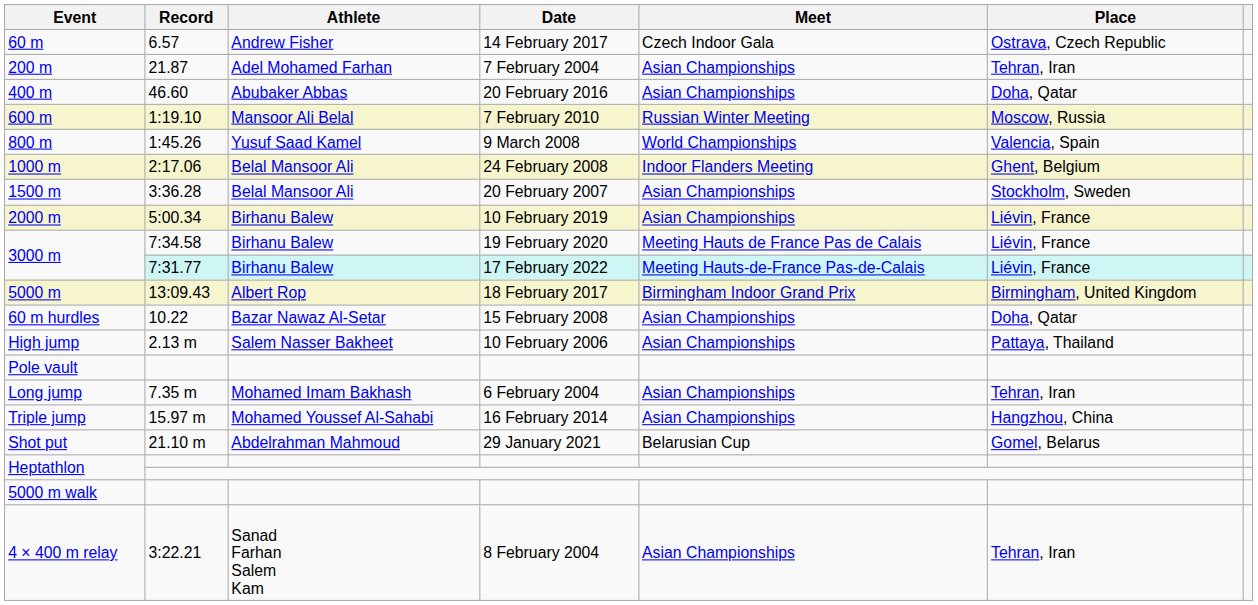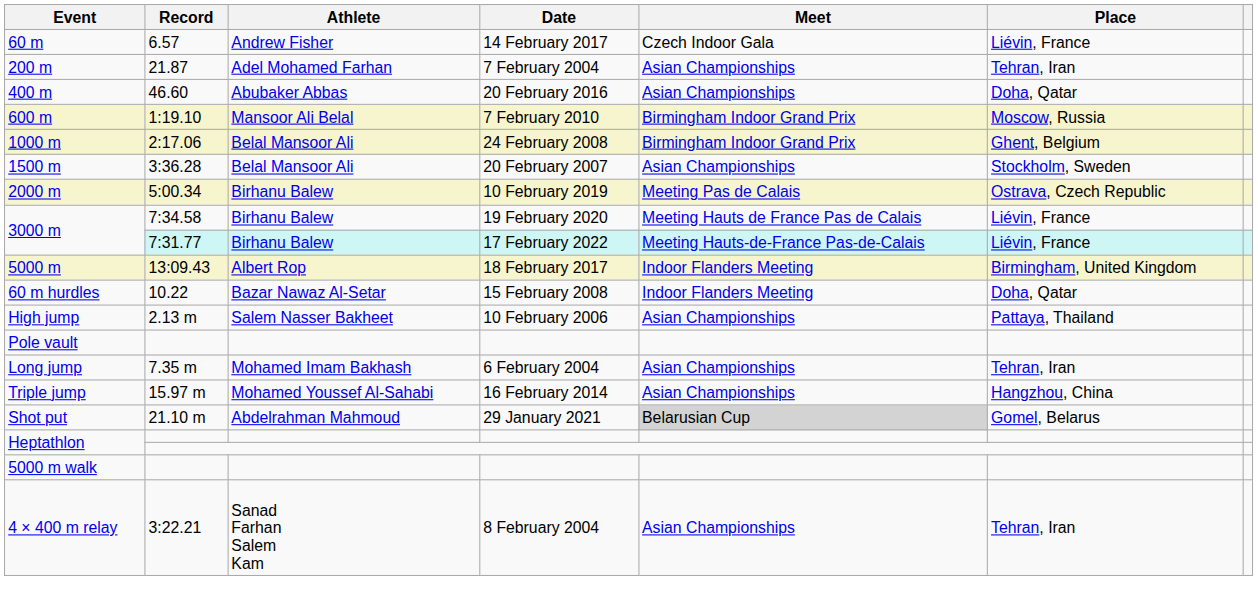60 m | Place: Ostrava, Czech Republic -> Liévin, France
600 m | Meet: Russian Winter Meeting -> Birmingham Indoor Grand Prix
- row: 800 m | 1:45.26 | Yusuf Saad Kamel | 9 March 2008 | World Championships | Valencia, Spain
1000 m | Meet: Indoor Flanders Meeting -> Birmingham Indoor Grand Prix
2000 m | Meet: Asian Championships -> Meeting Pas de Calais
2000 m | Place: Liévin, France -> Ostrava, Czech Republic
5000 m | Meet: Birmingham Indoor Grand Prix -> Indoor Flanders Meeting
60 m hurdles | Meet: Asian Championships -> Indoor Flanders Meeting
Shot put | Meet: no background -> lightgrey background
